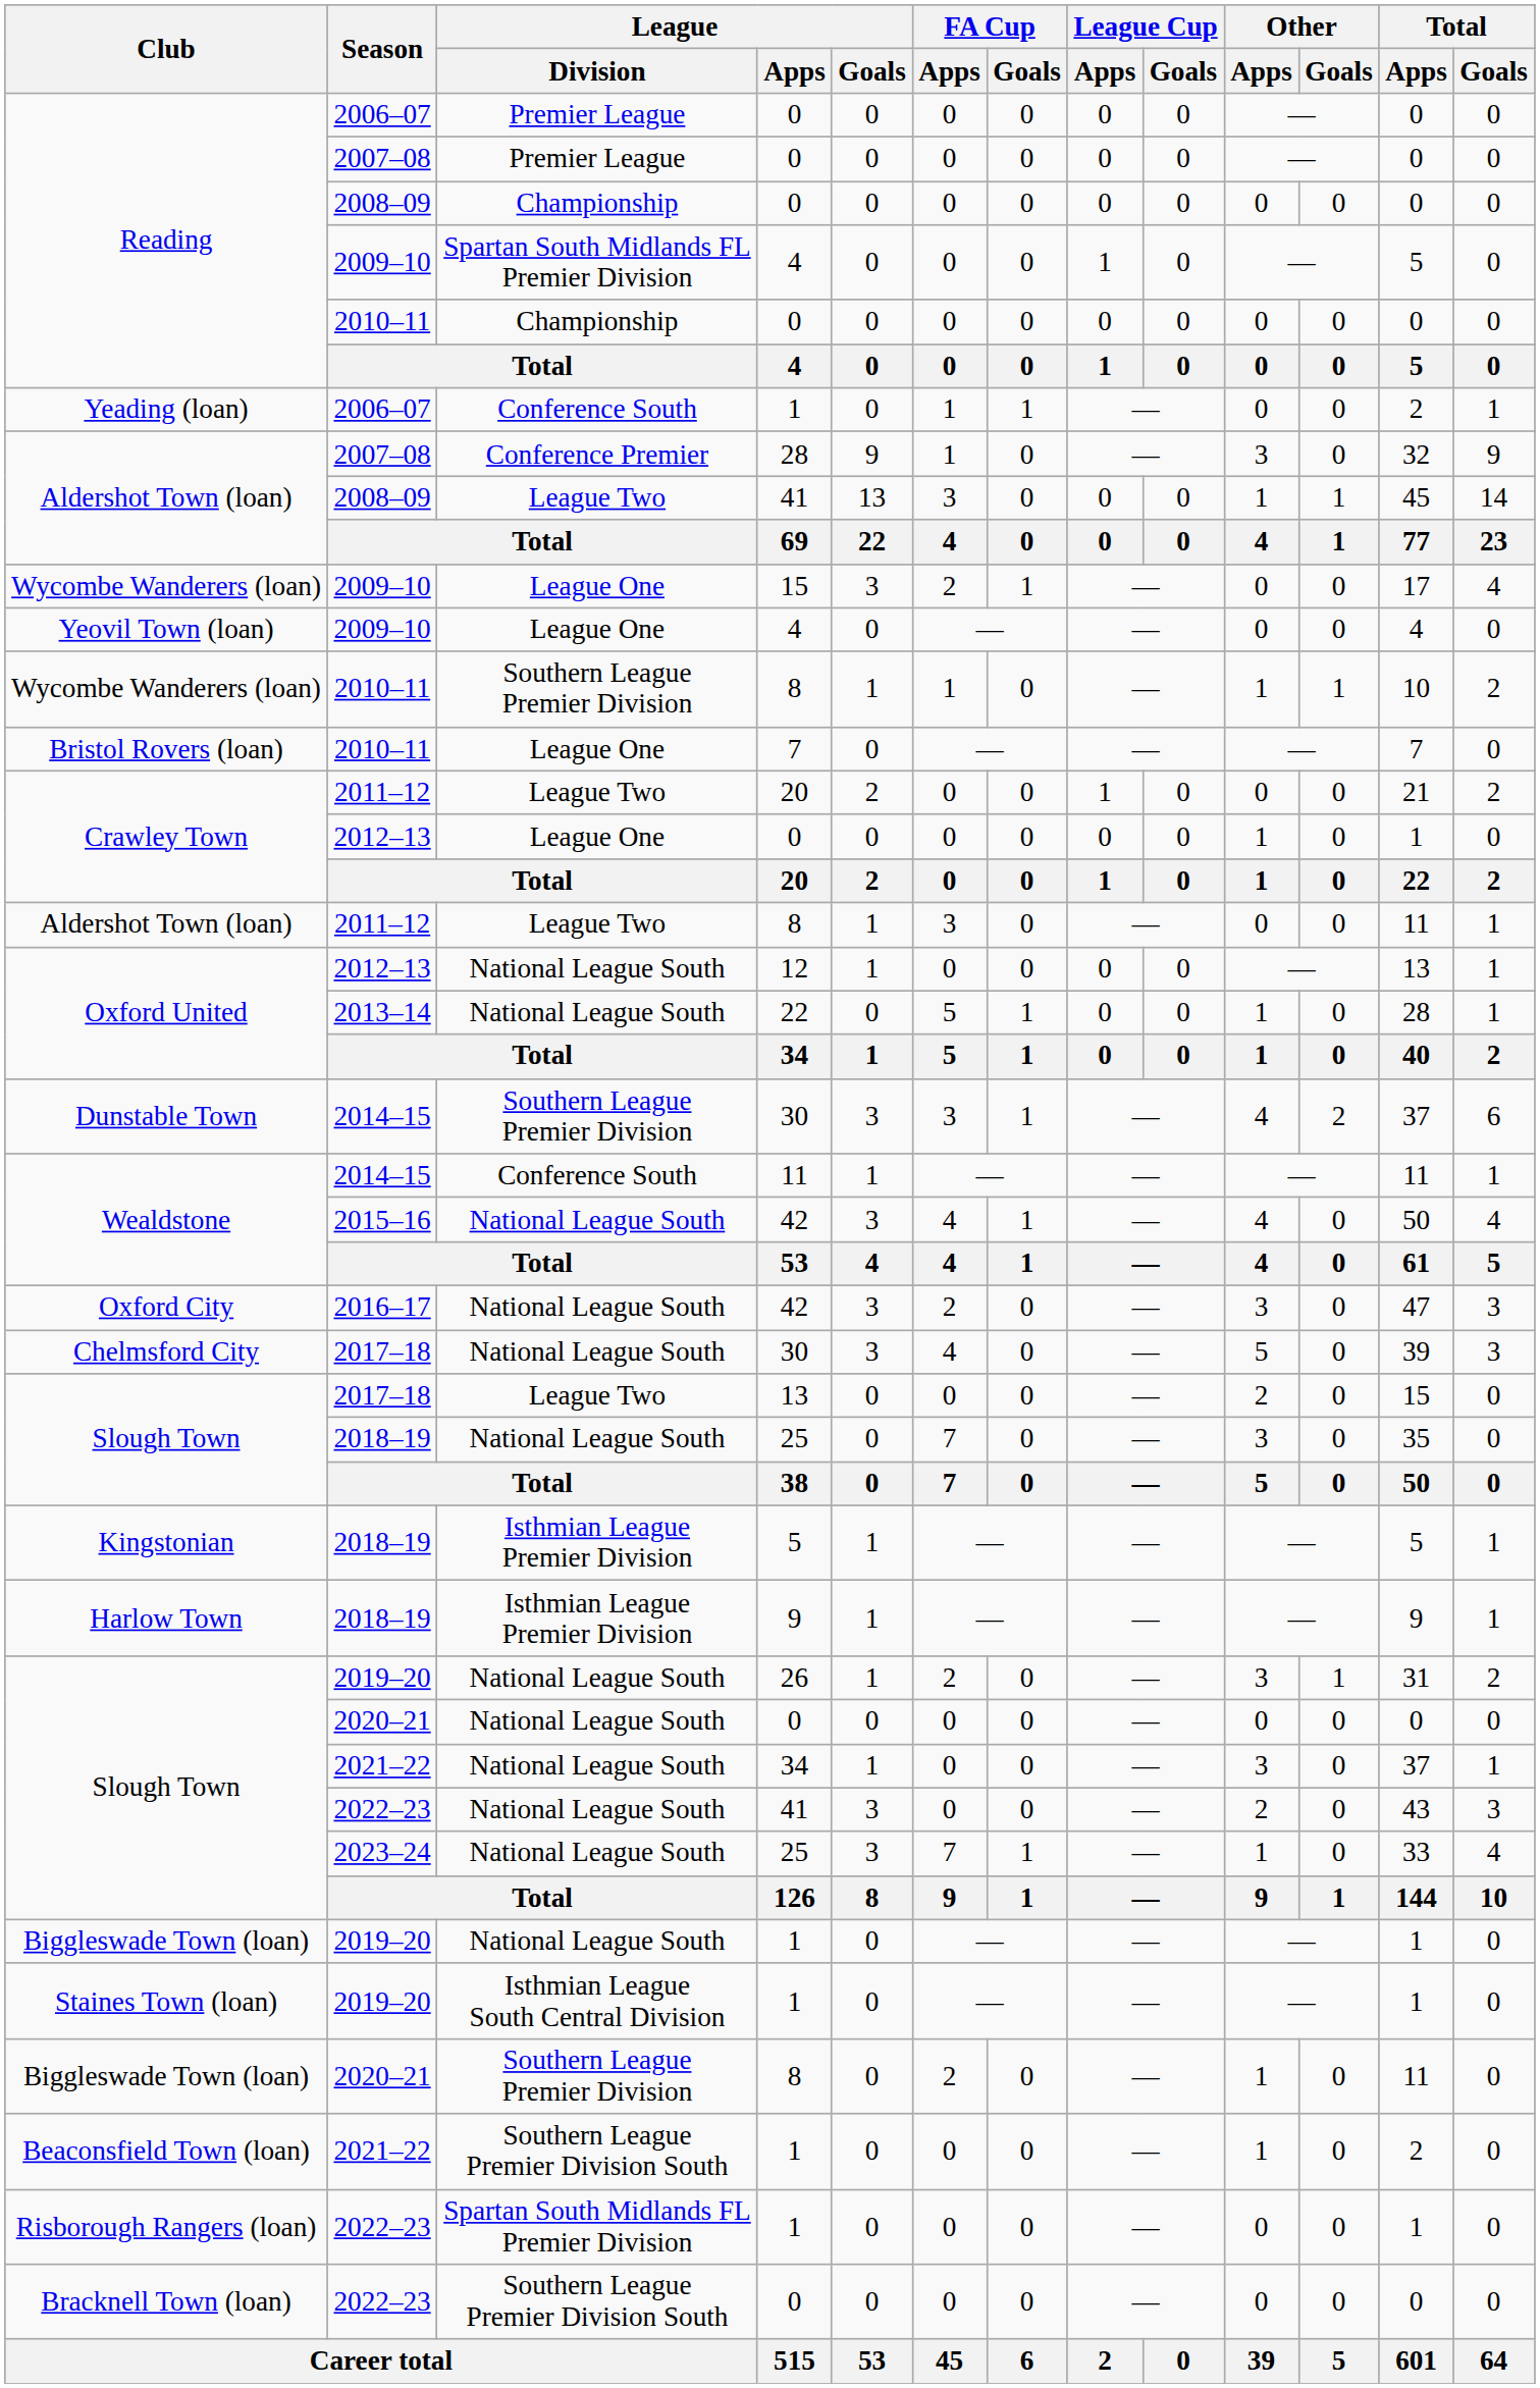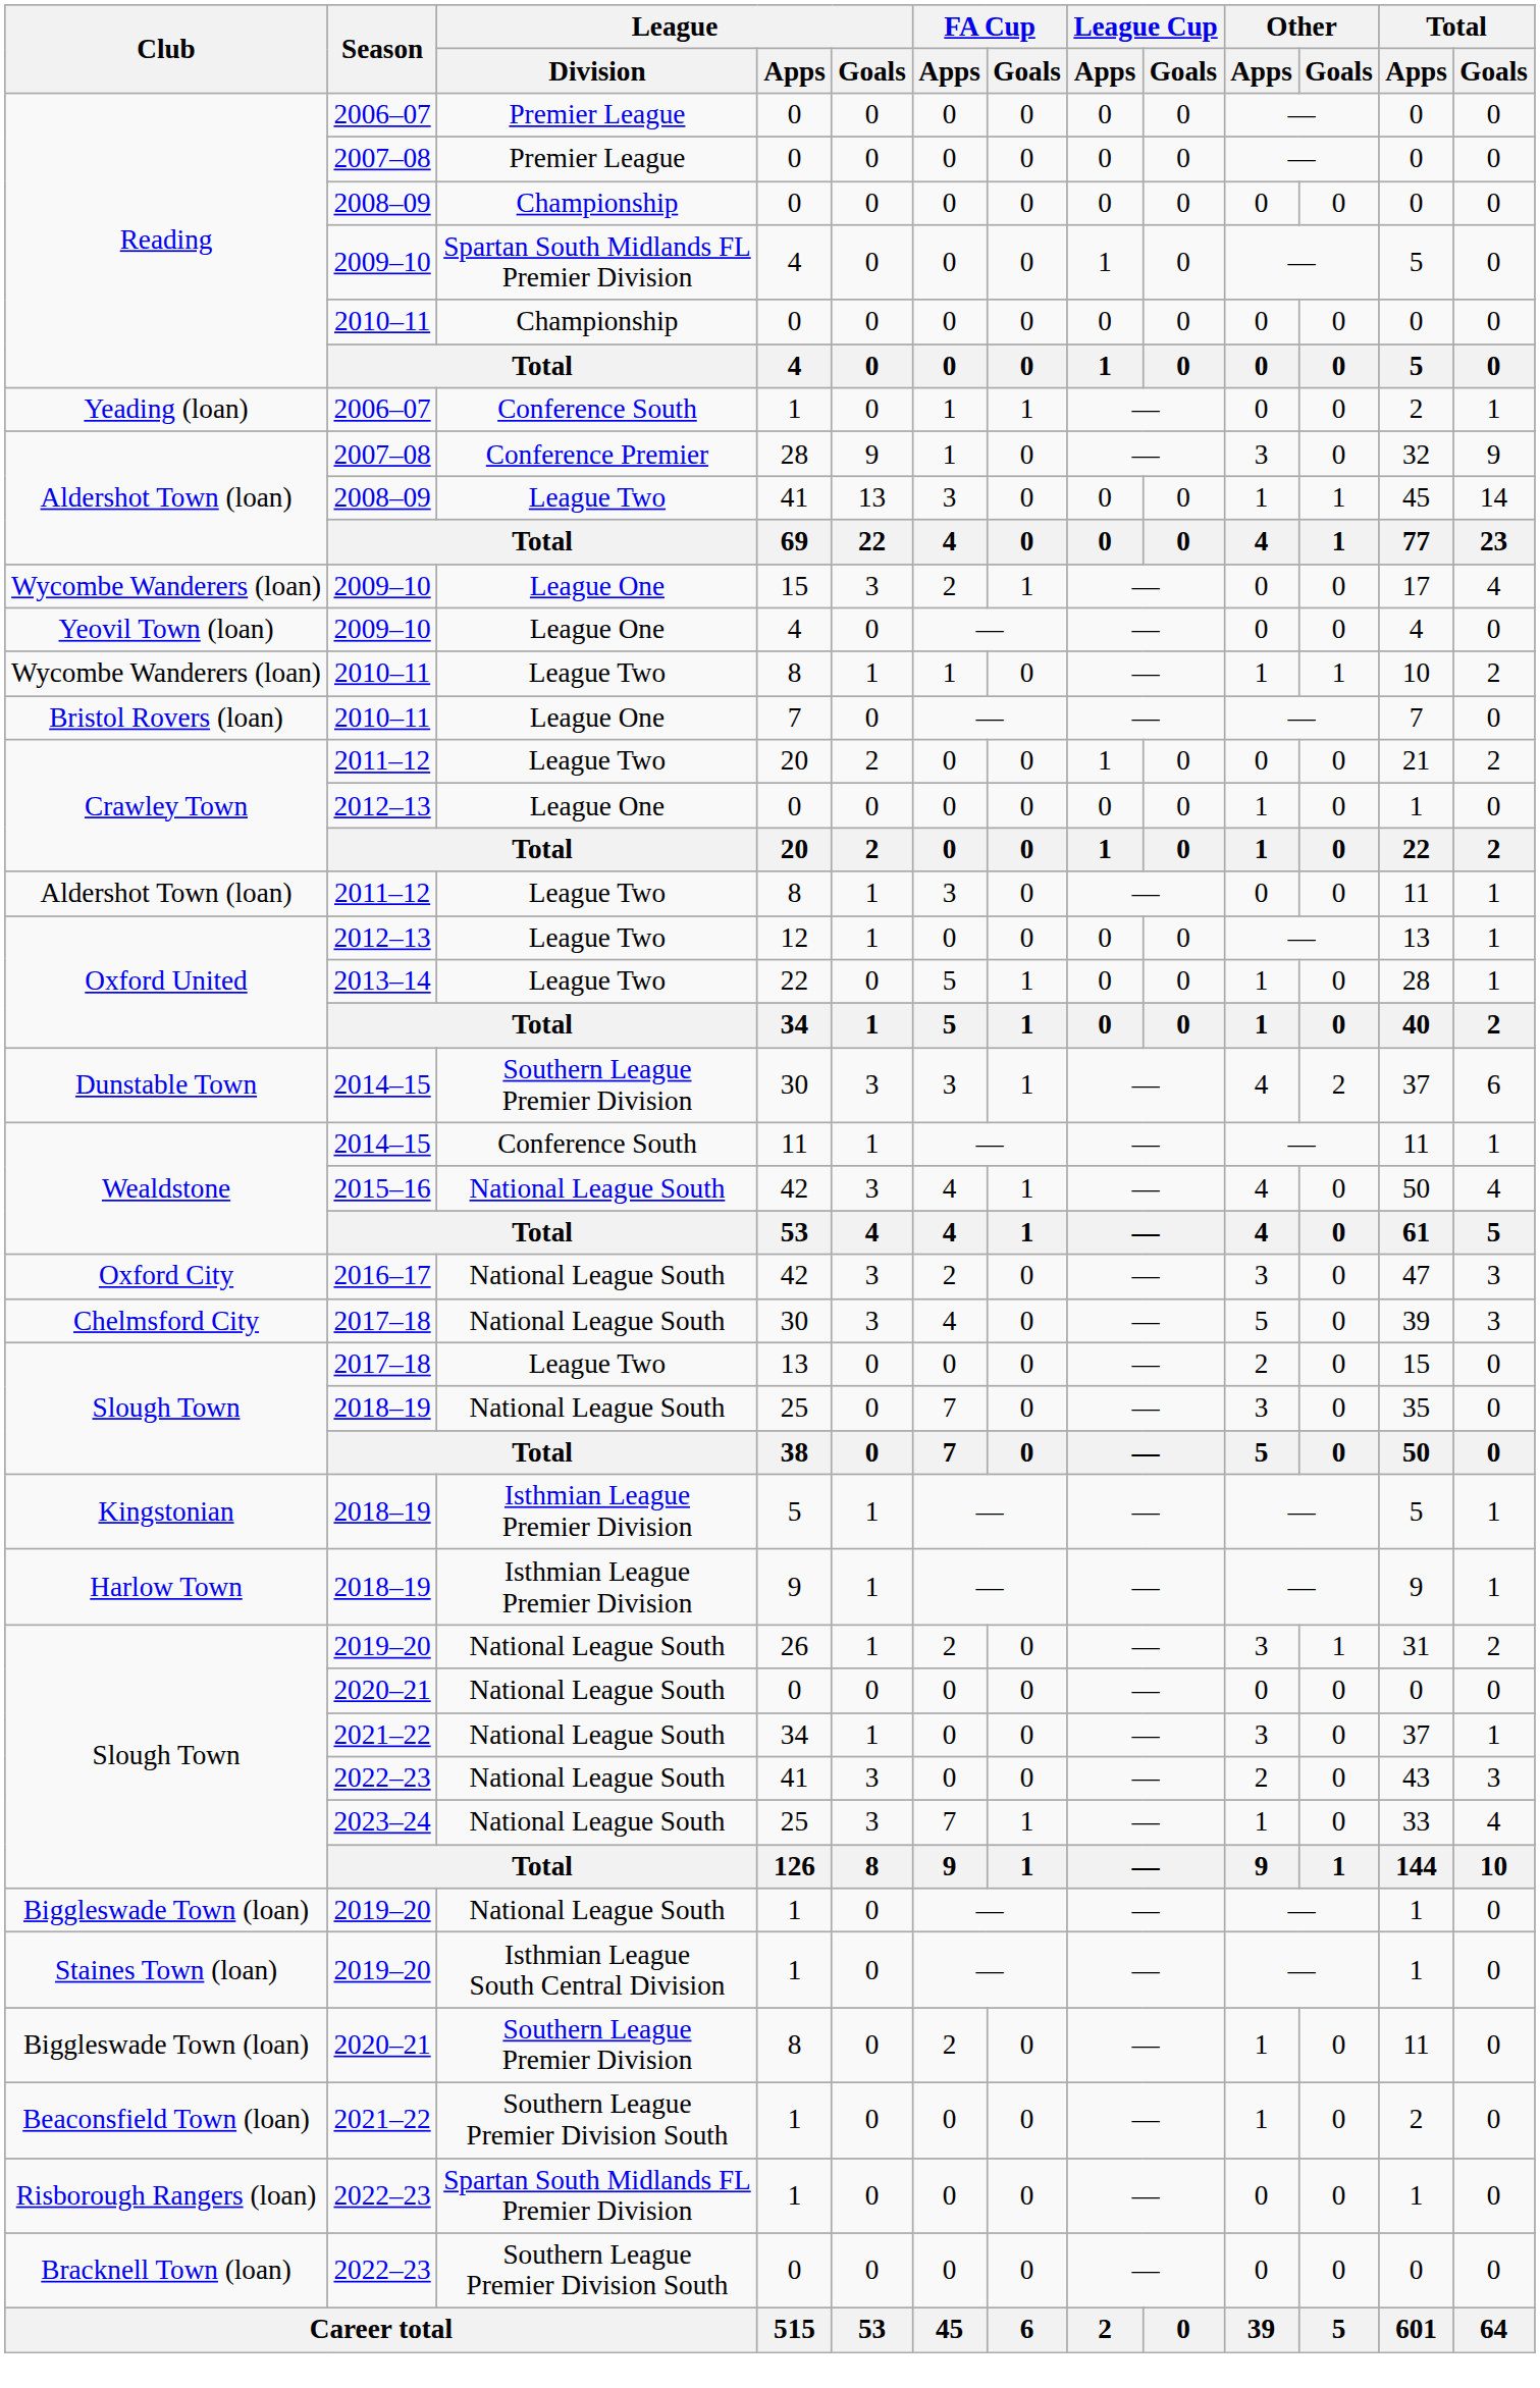Wycombe Wanderers (loan) / 2010–11 | League / Division: Southern League Premier Division -> League Two
Oxford United / 2012–13 | League / Division: National League South -> League Two
Oxford United / 2013–14 | League / Division: National League South -> League Two
